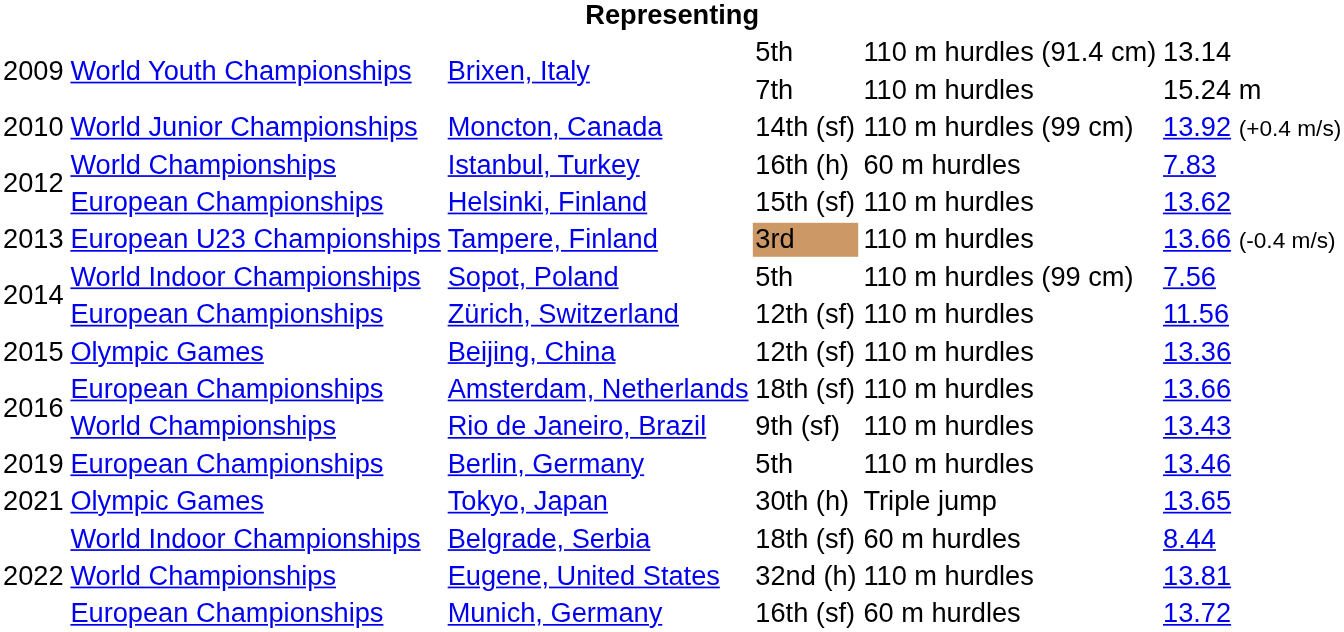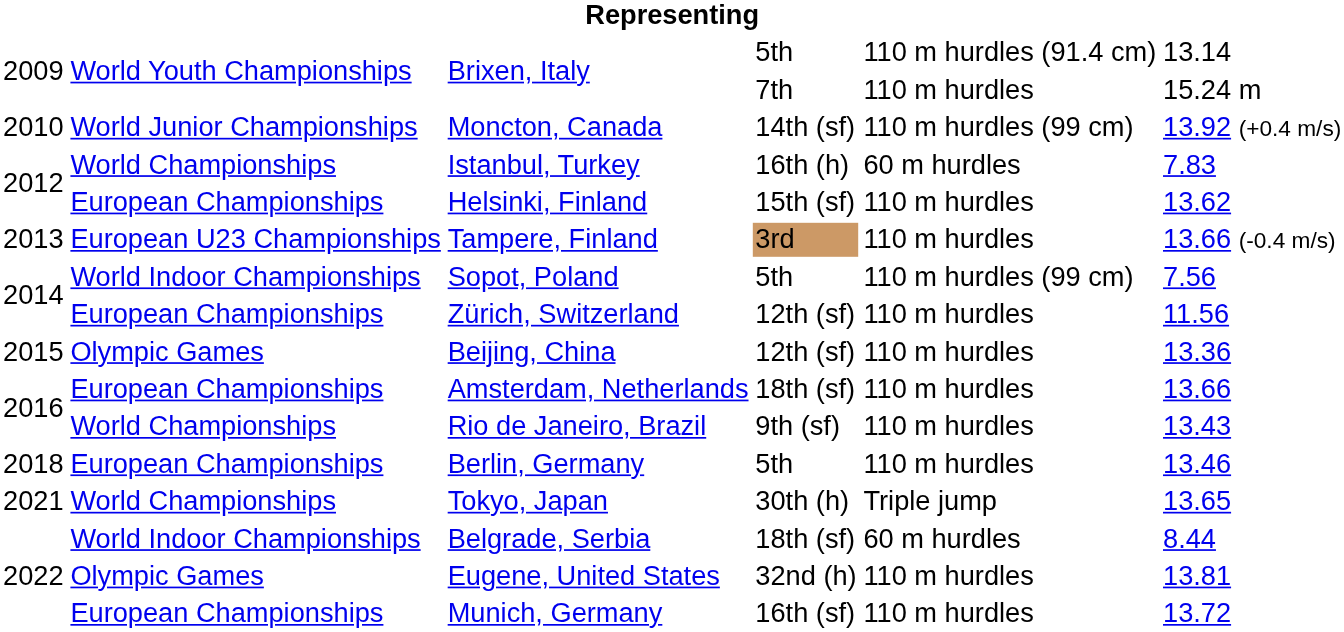Berlin, Germany | column 1: 2019 -> 2018
Tokyo, Japan | column 2: Olympic Games -> World Championships
Eugene, United States | column 2: World Championships -> Olympic Games
Munich, Germany | column 5: 60 m hurdles -> 110 m hurdles
